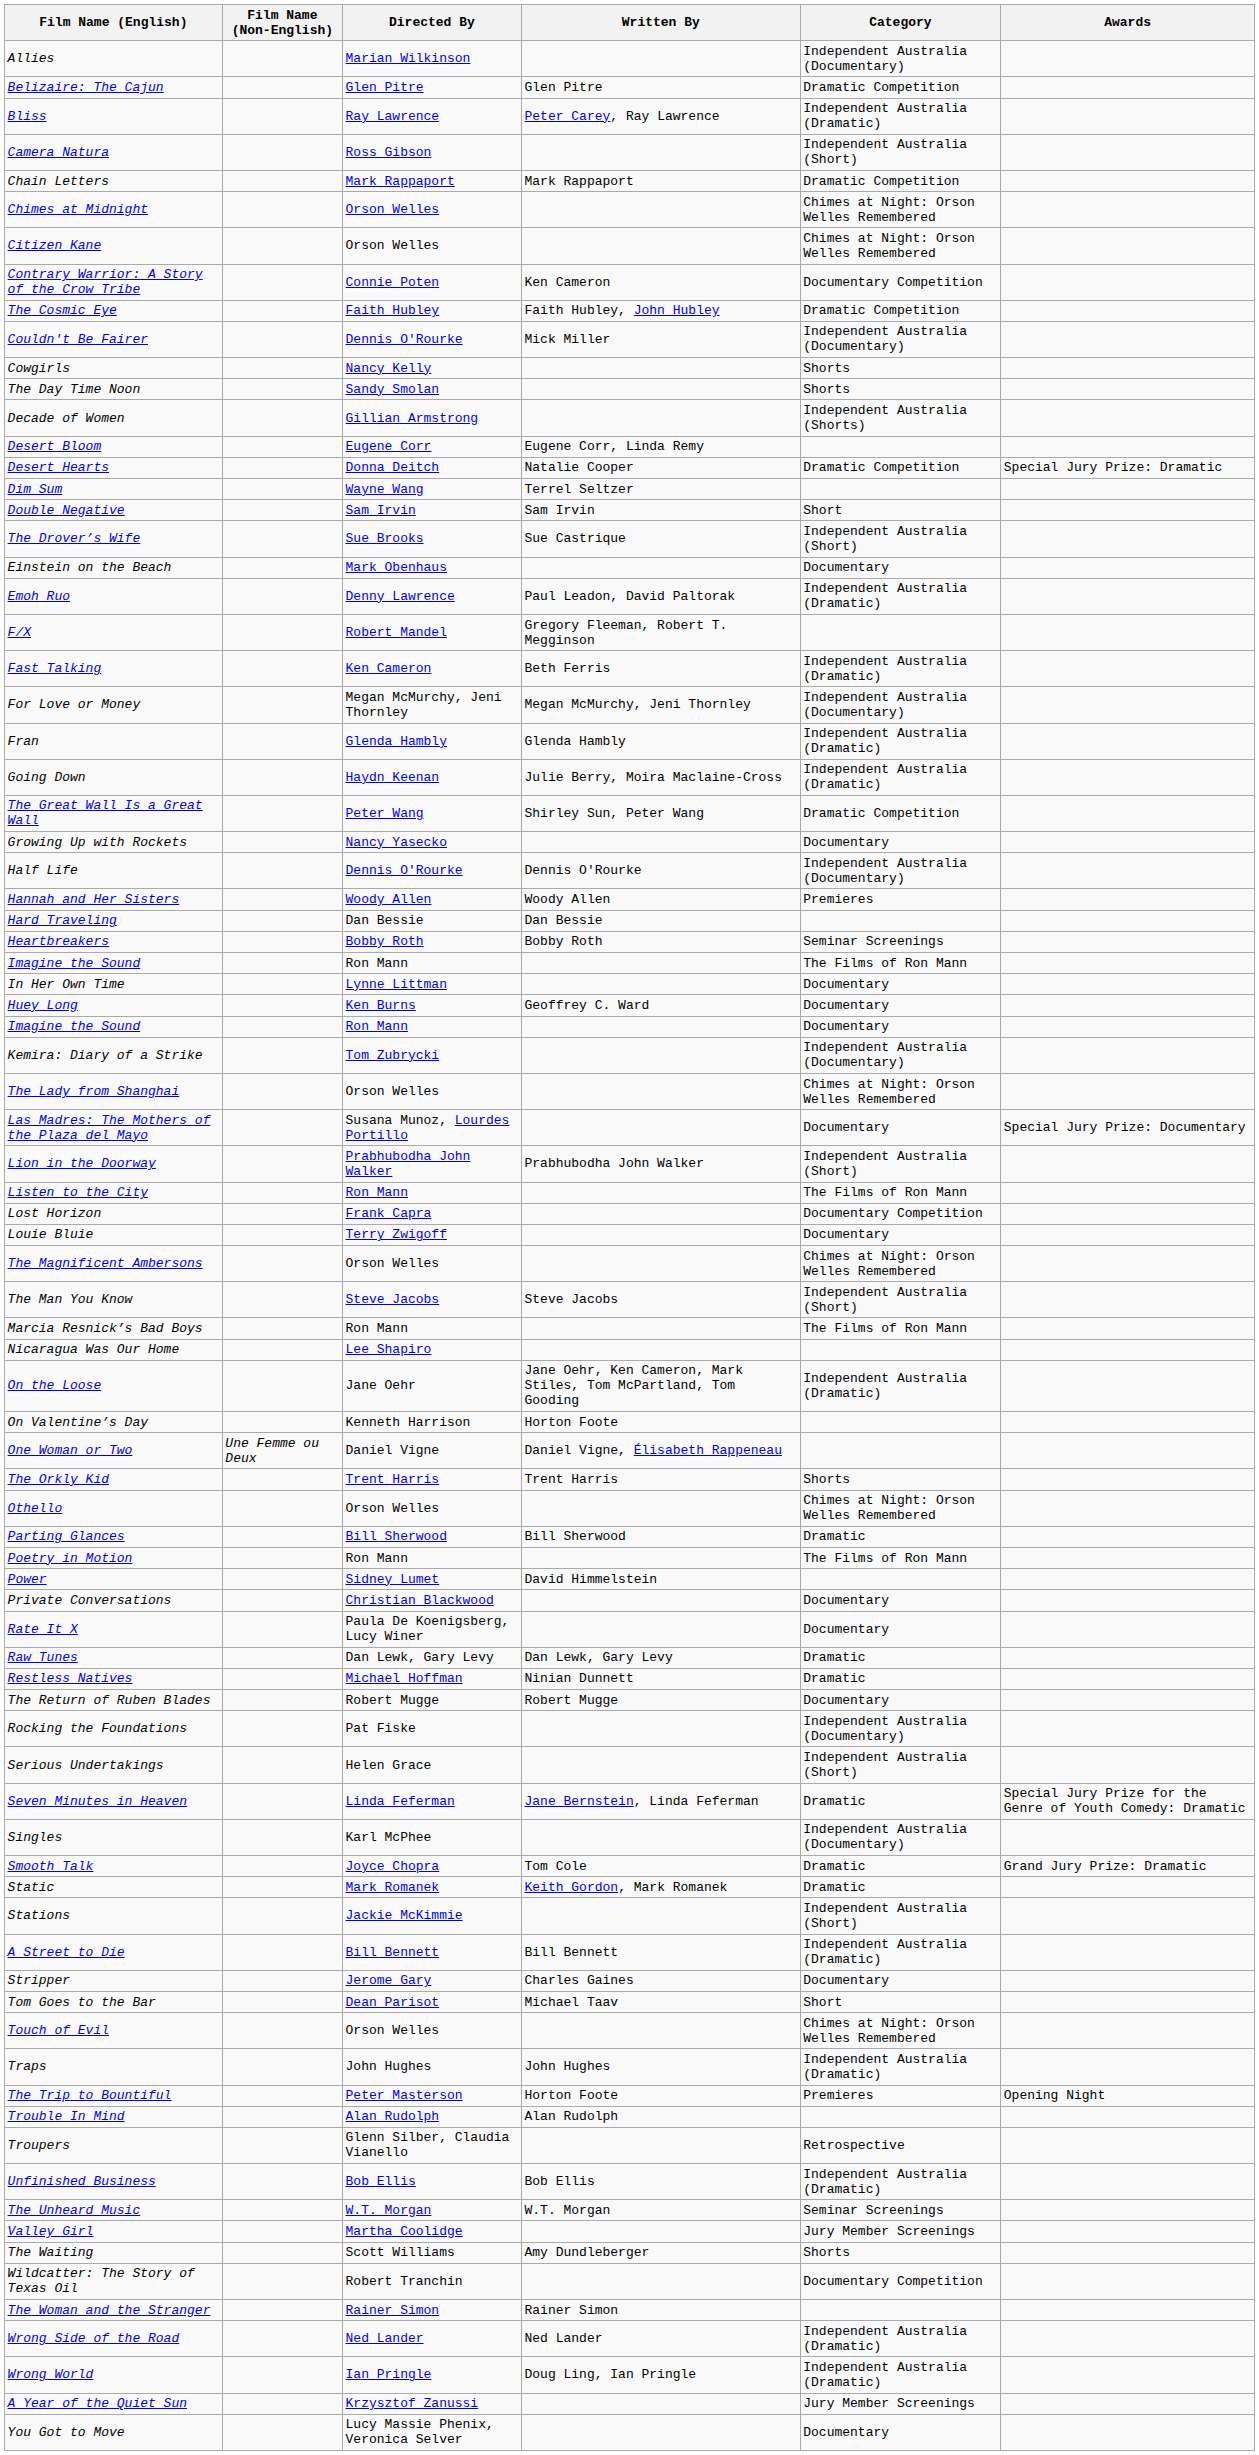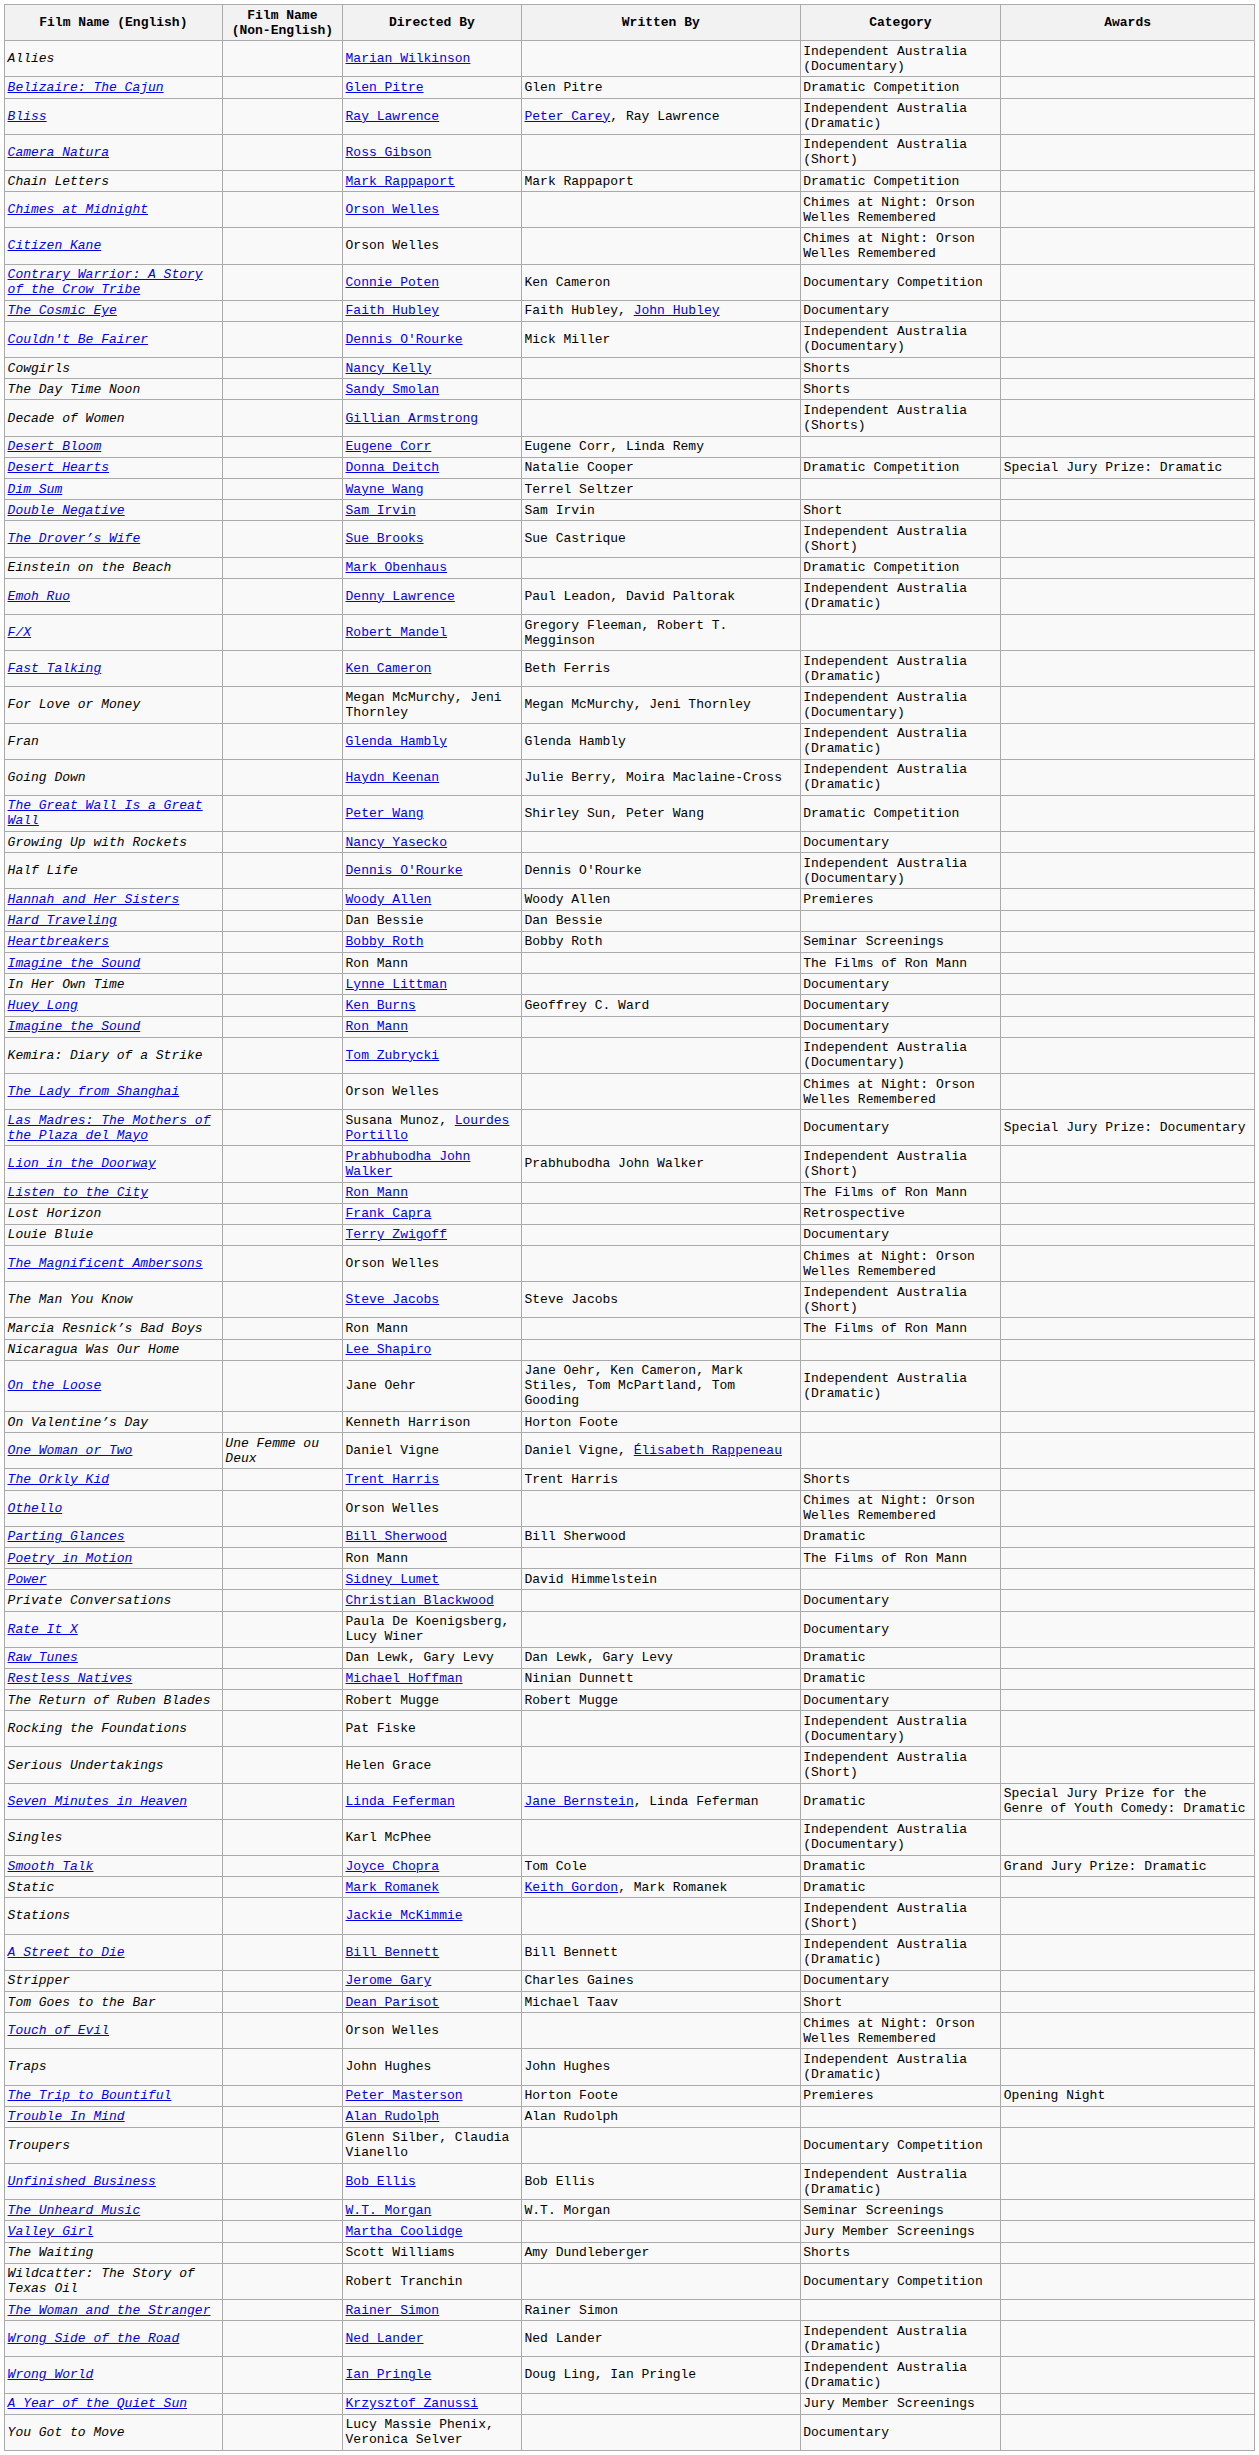The Cosmic Eye | Category: Dramatic Competition -> Documentary
Einstein on the Beach | Category: Documentary -> Dramatic Competition
Lost Horizon | Category: Documentary Competition -> Retrospective
Troupers | Category: Retrospective -> Documentary Competition
